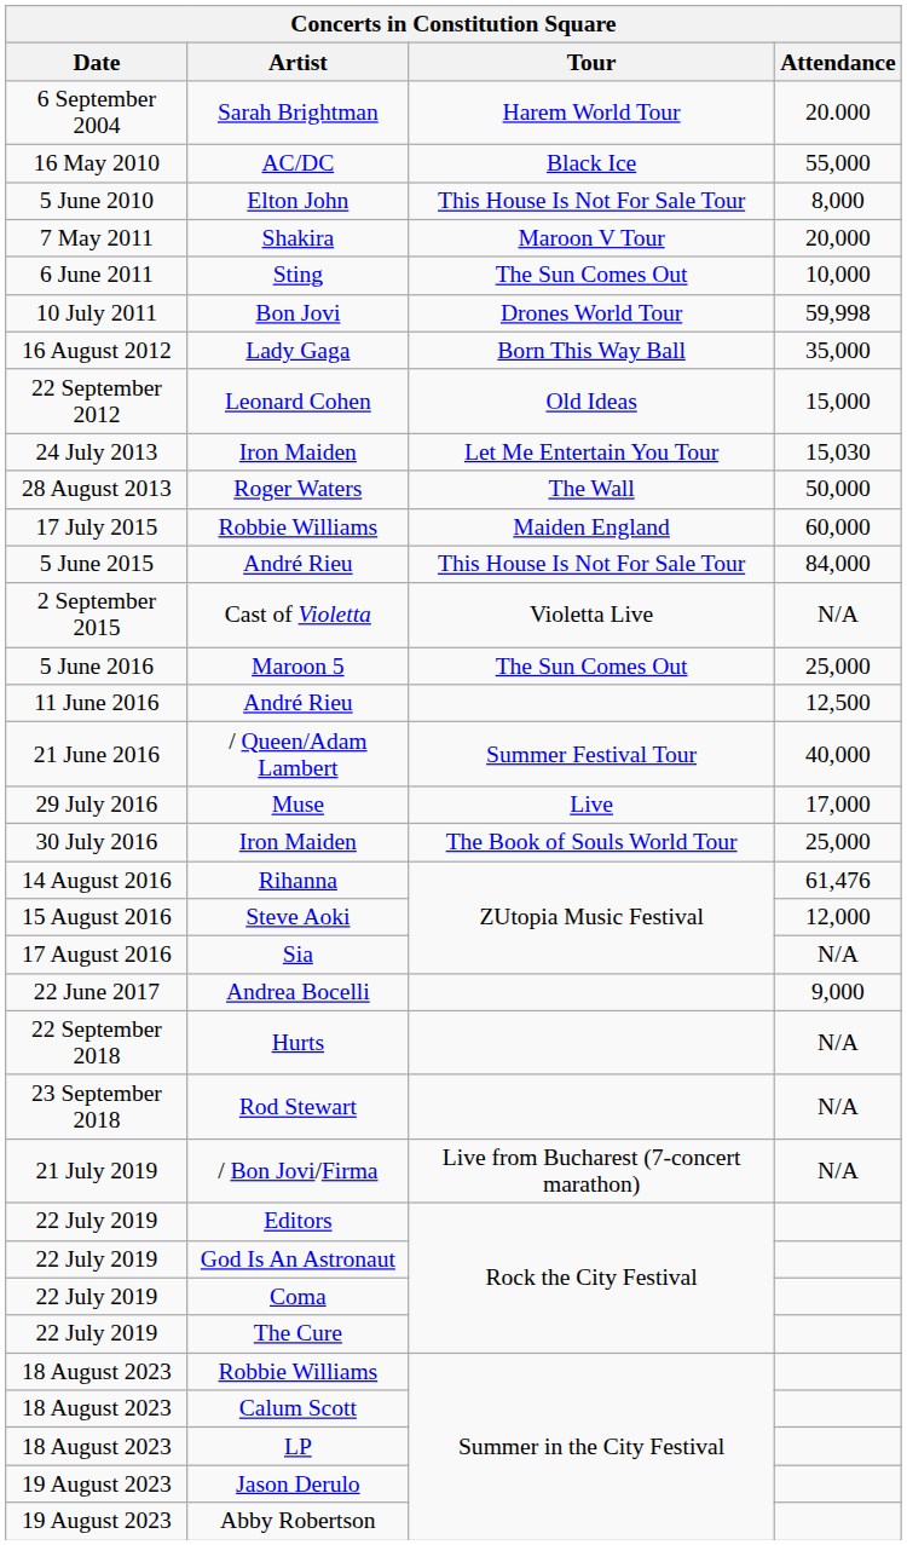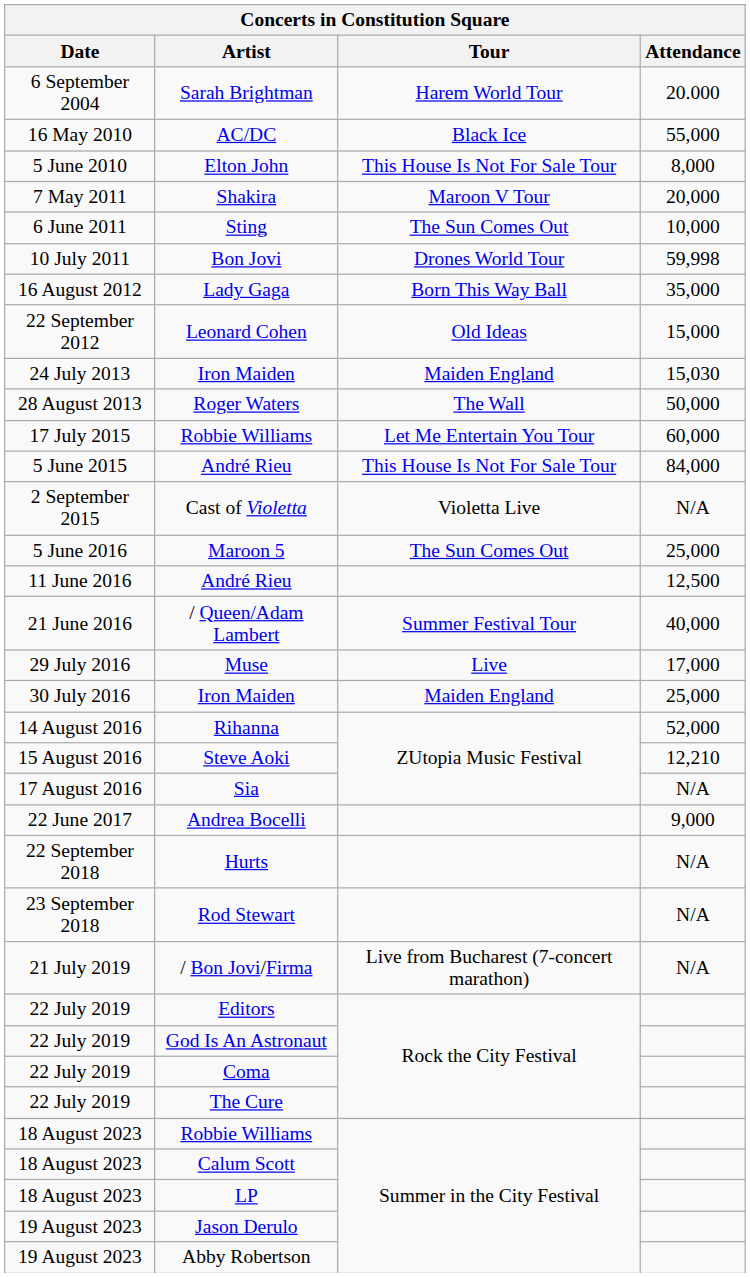24 July 2013 / Iron Maiden | Tour: Let Me Entertain You Tour -> Maiden England
17 July 2015 / Robbie Williams | Tour: Maiden England -> Let Me Entertain You Tour
30 July 2016 / Iron Maiden | Tour: The Book of Souls World Tour -> Maiden England
Rihanna | Attendance: 61,476 -> 52,000
Steve Aoki | Attendance: 12,000 -> 12,210
